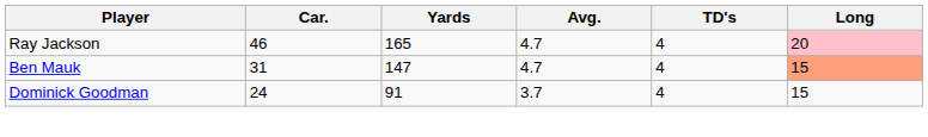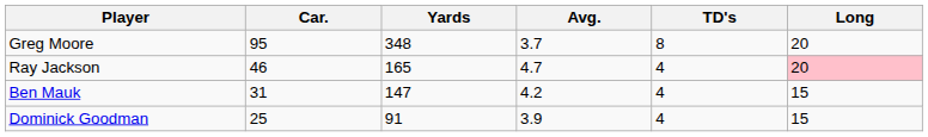+ row: Greg Moore | 95 | 348 | 3.7 | 8 | 20
Ben Mauk | Avg.: 4.7 -> 4.2
Ben Mauk | Long: lightsalmon background -> no background
Dominick Goodman | Car.: 24 -> 25
Dominick Goodman | Avg.: 3.7 -> 3.9
